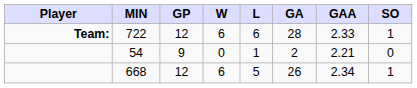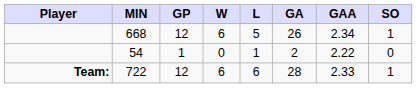rows swapped: 668 <-> 722
54 | GP: 9 -> 1
54 | GAA: 2.21 -> 2.22
